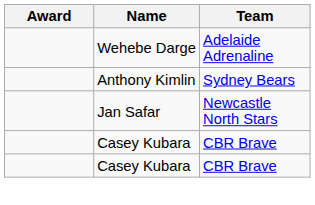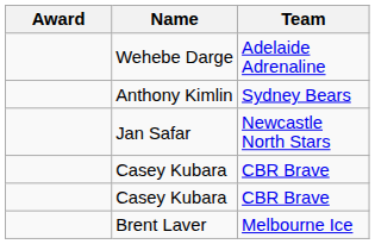+ row: Brent Laver | Melbourne Ice
